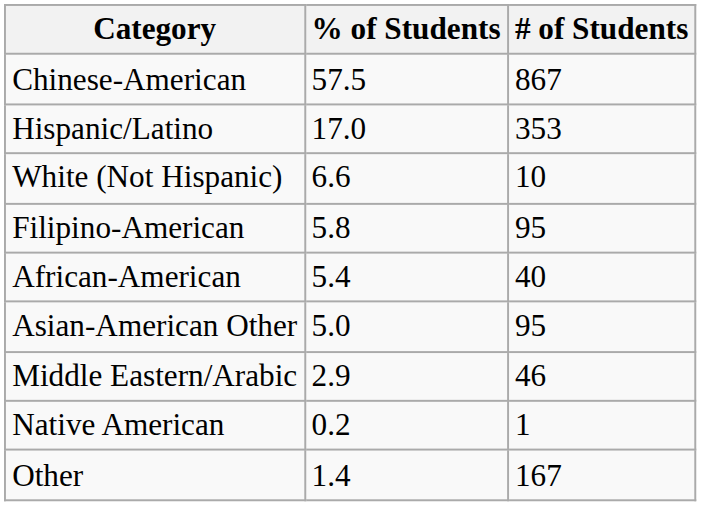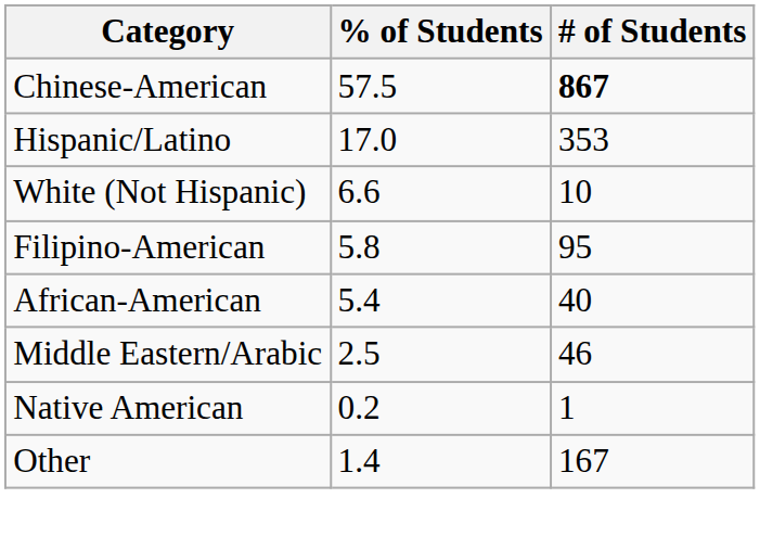Chinese-American | # of Students: normal -> bold
- row: Asian-American Other | 5.0 | 95
Middle Eastern/Arabic | % of Students: 2.9 -> 2.5
